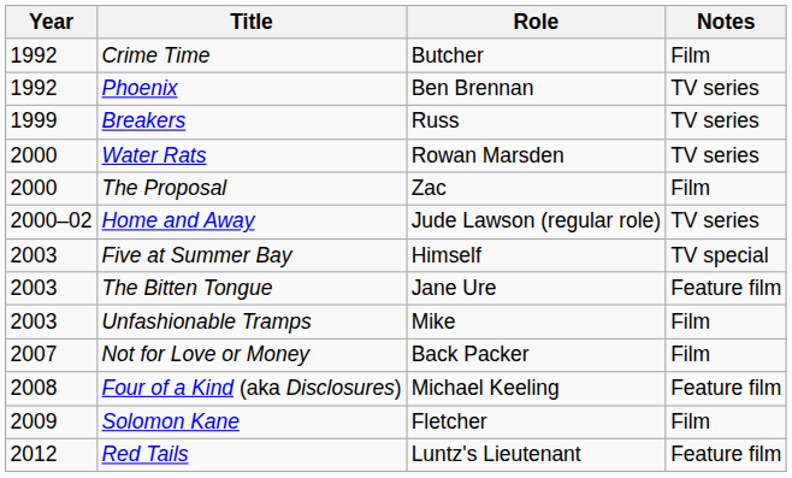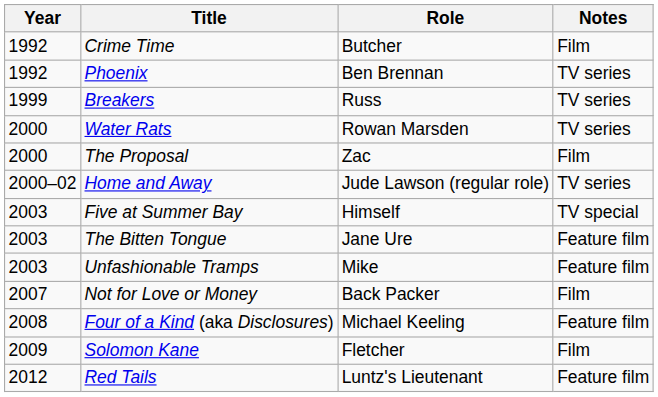Unfashionable Tramps | Notes: Film -> Feature film
